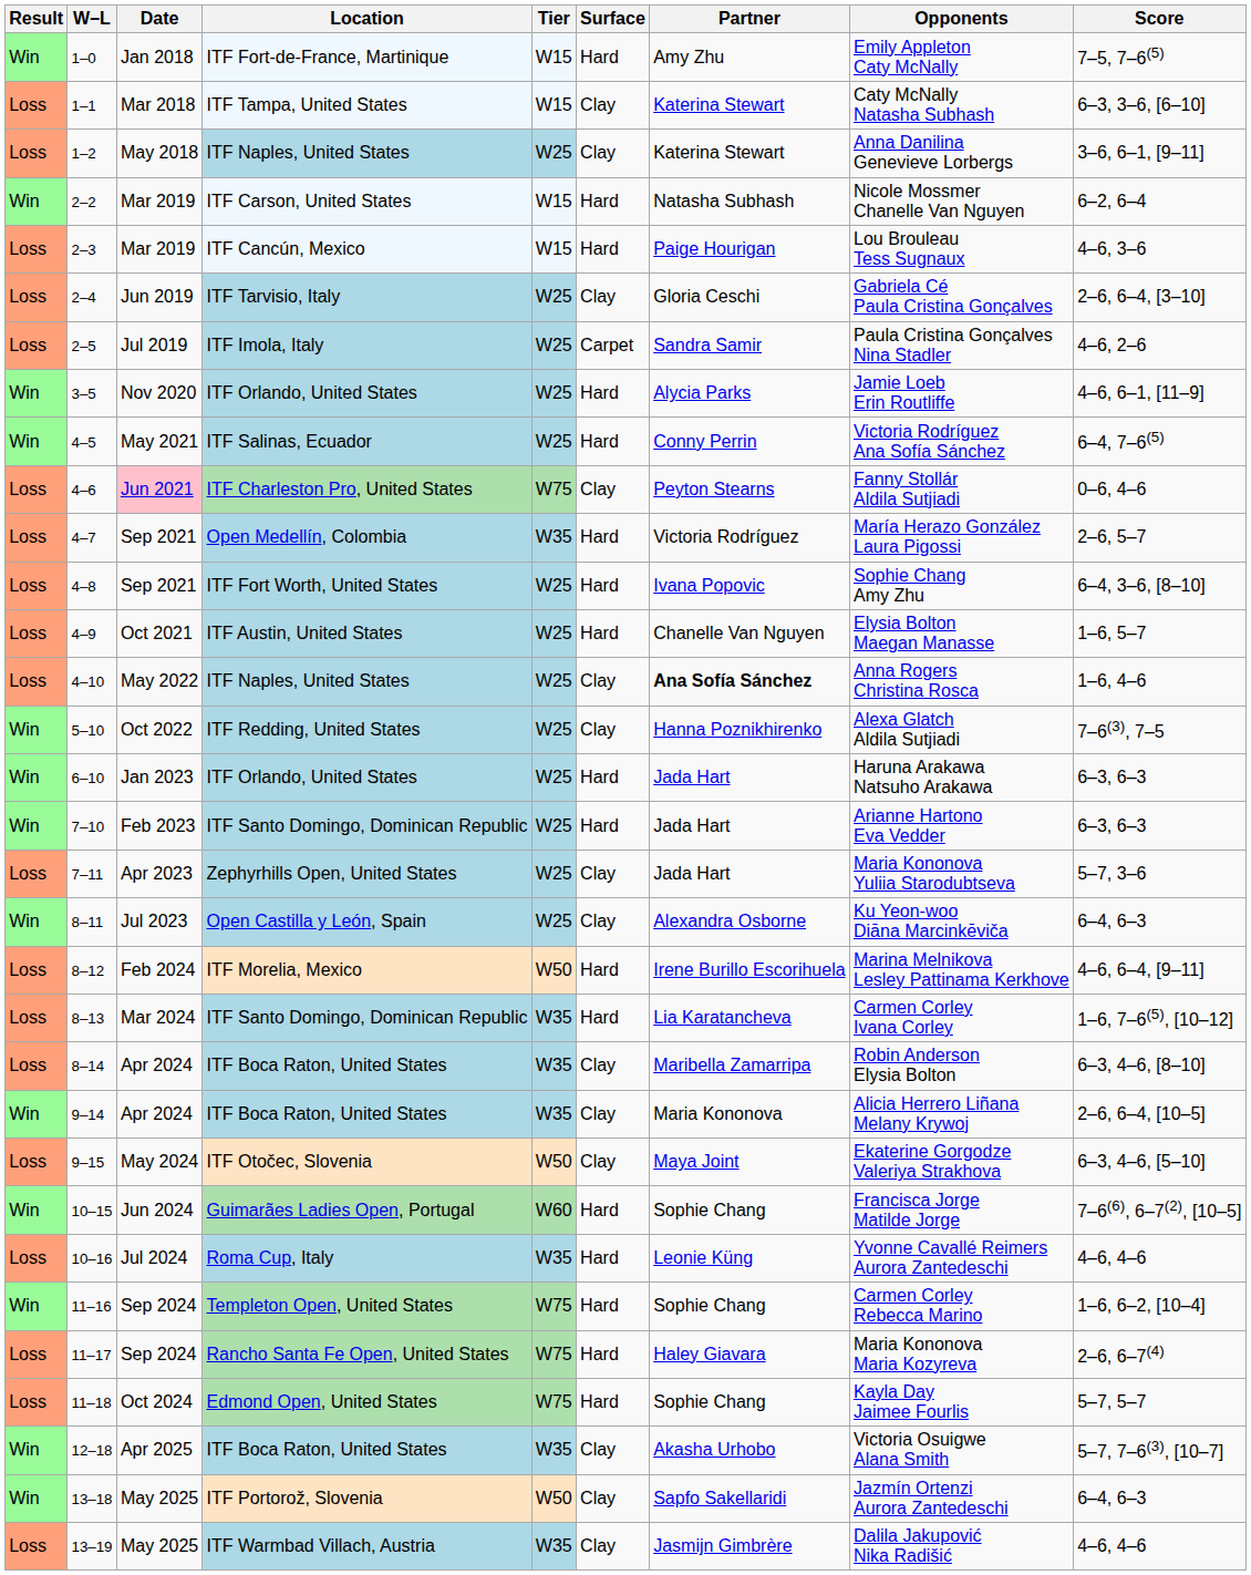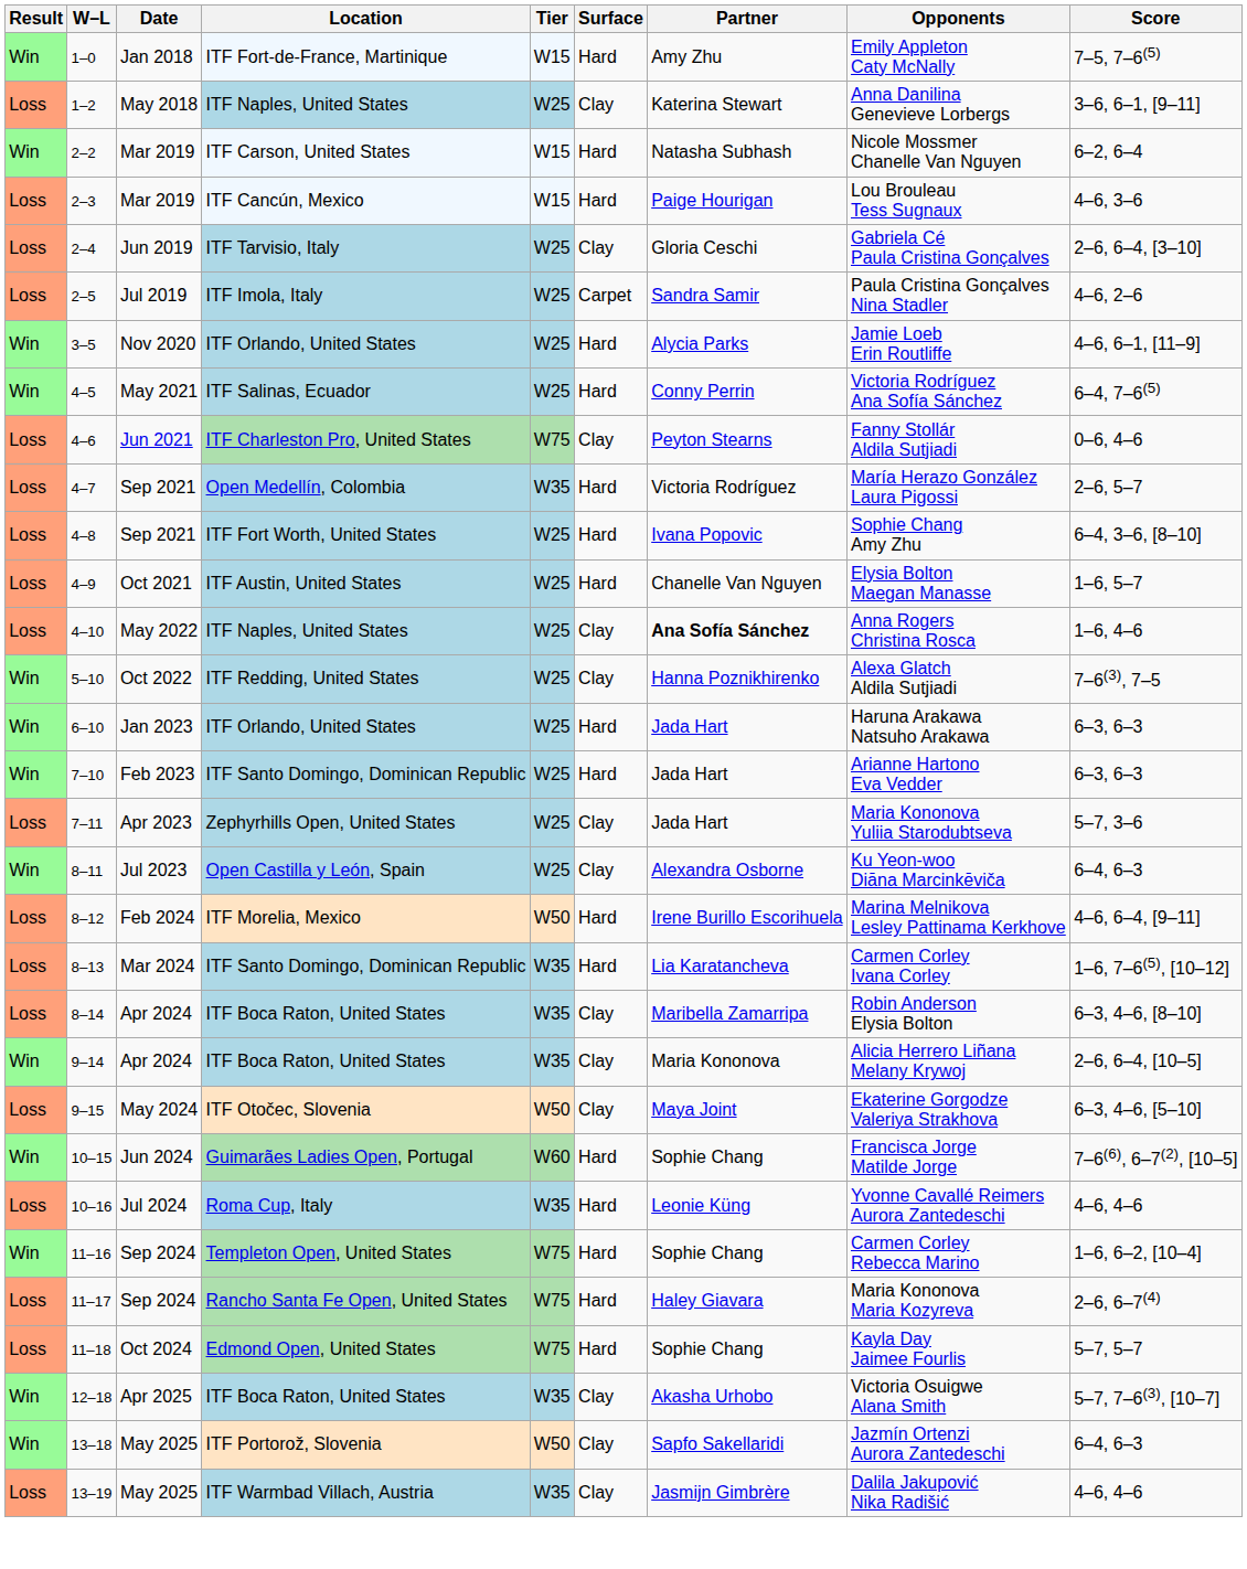- row: Loss | 1–1 | Mar 2018 | ITF Tampa, United States | W15 | Clay | Katerina Stewart | Caty McNally Natasha Subhash | 6–3, 3–6, [6–10]
4–6 | Date: pink background -> no background
